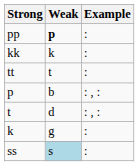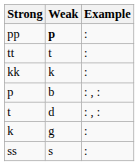rows swapped: tt <-> kk
ss | Weak: lightblue background -> no background
